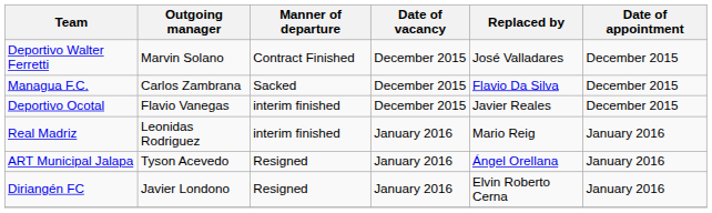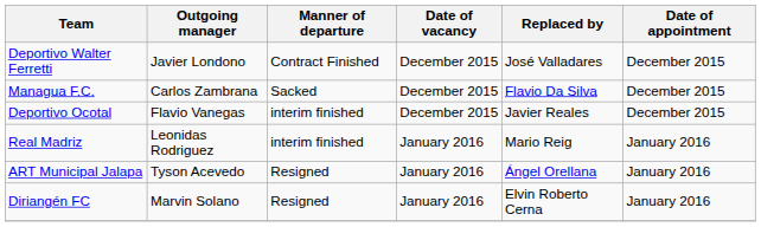Deportivo Walter Ferretti | Outgoing manager: Marvin Solano -> Javier Londono
Diriangén FC | Outgoing manager: Javier Londono -> Marvin Solano
